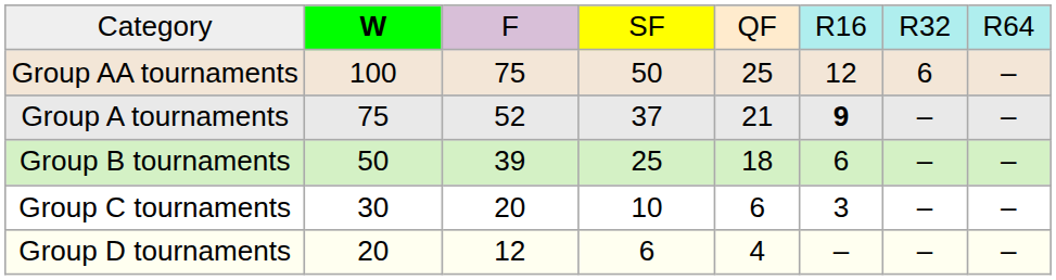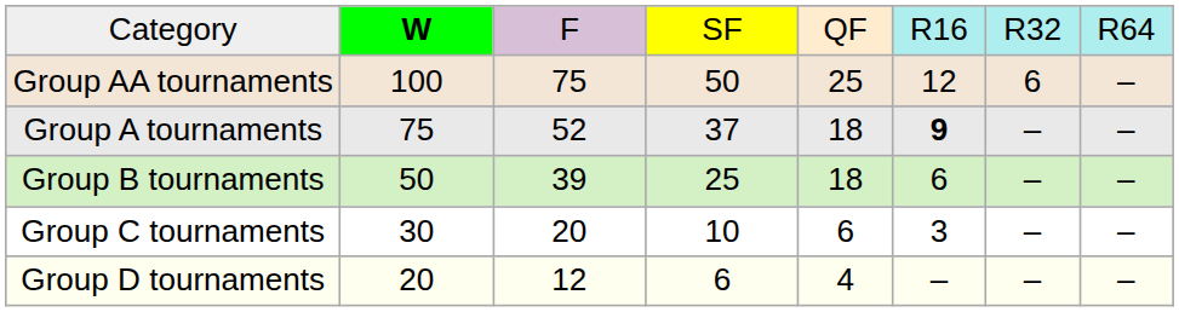Group A tournaments | column 5: 21 -> 18
